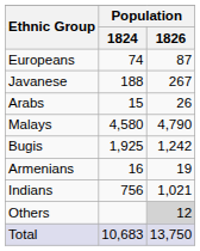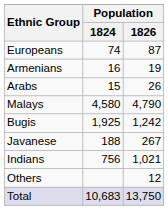rows swapped: Armenians <-> Javanese
Others | Population / 1826: lightgrey background -> no background
